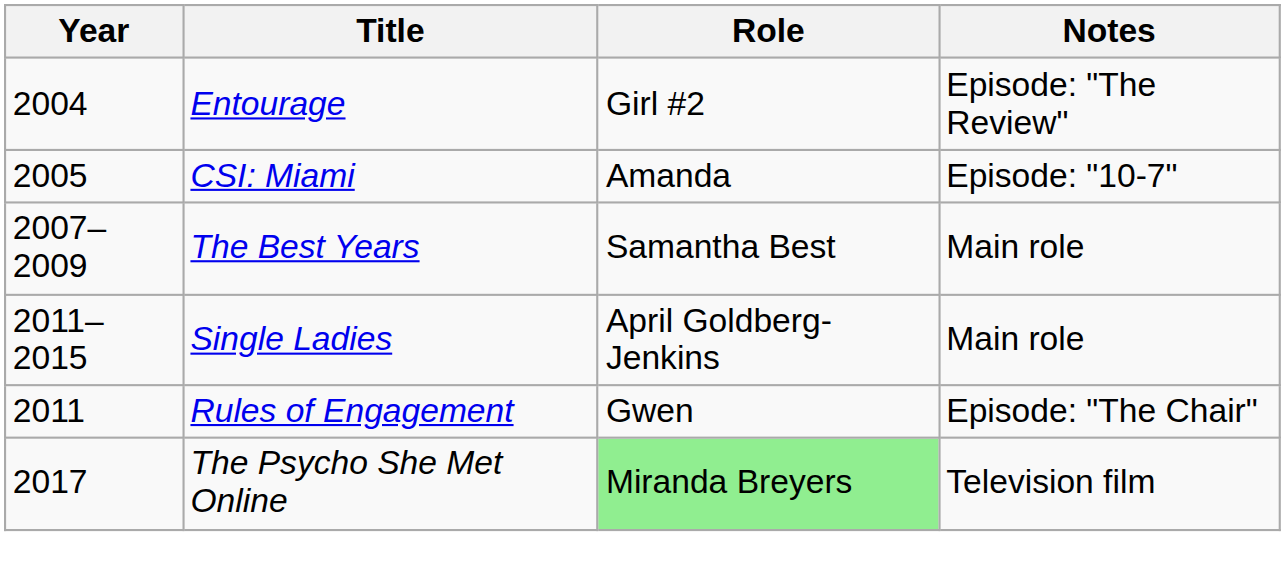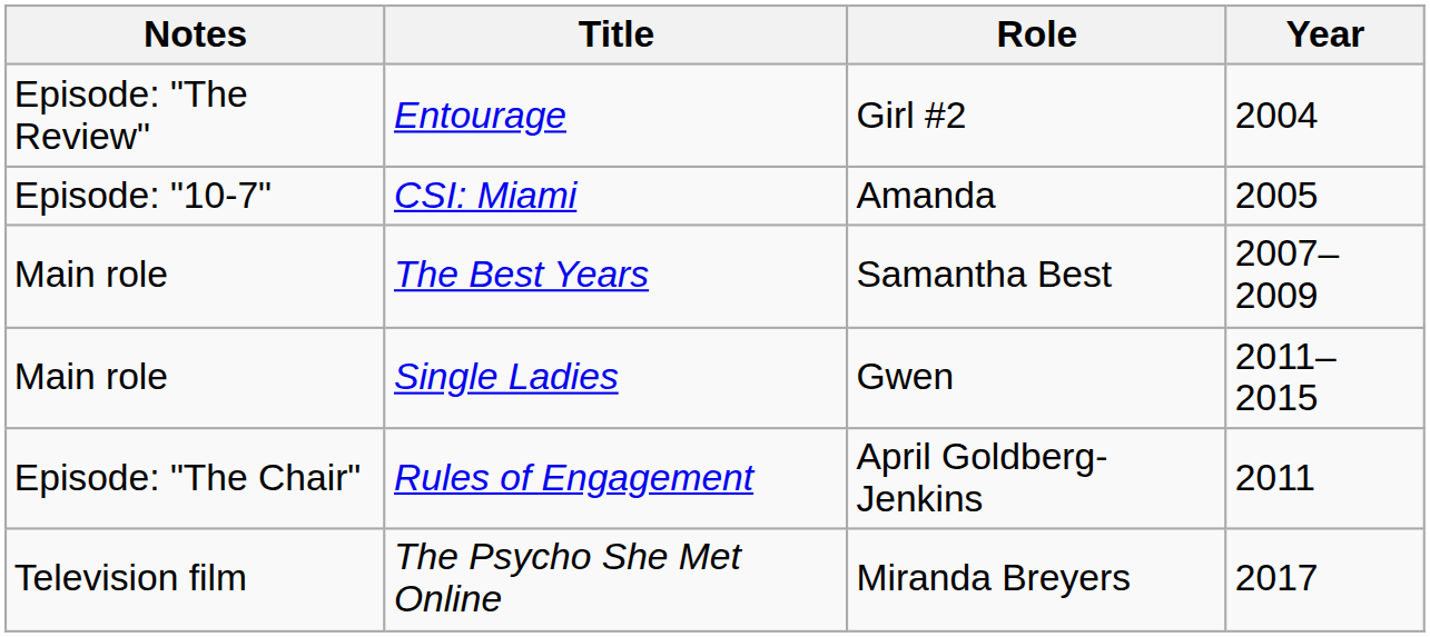columns swapped: Year <-> Notes
Single Ladies | Role: April Goldberg-Jenkins -> Gwen
Rules of Engagement | Role: Gwen -> April Goldberg-Jenkins
The Psycho She Met Online | Role: lightgreen background -> no background
